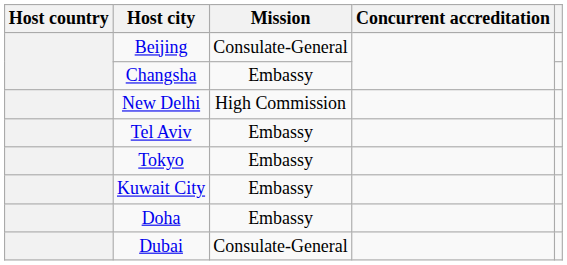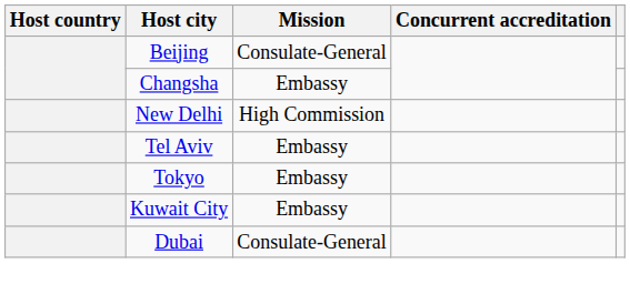- row: Doha | Embassy
